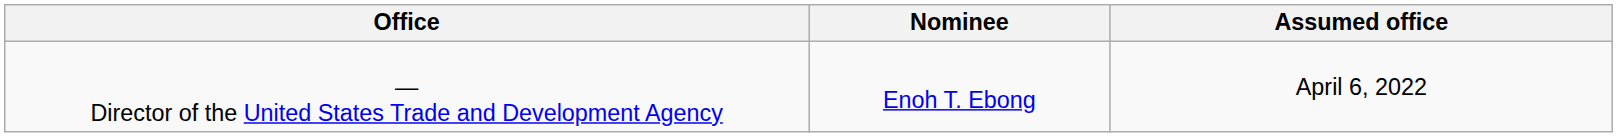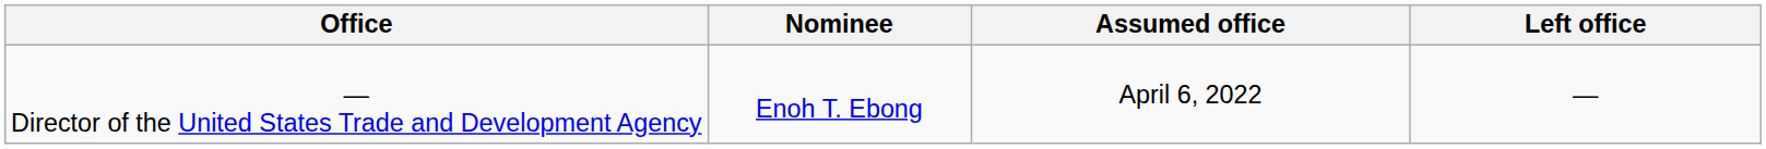+ column: Left office | —
